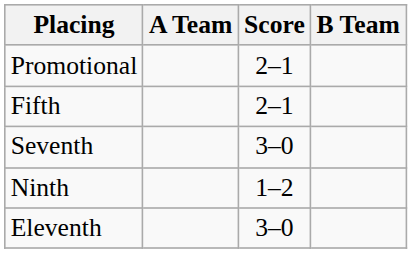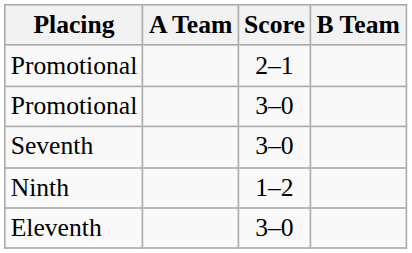+ row: Promotional | 3–0
- row: Fifth | 2–1
